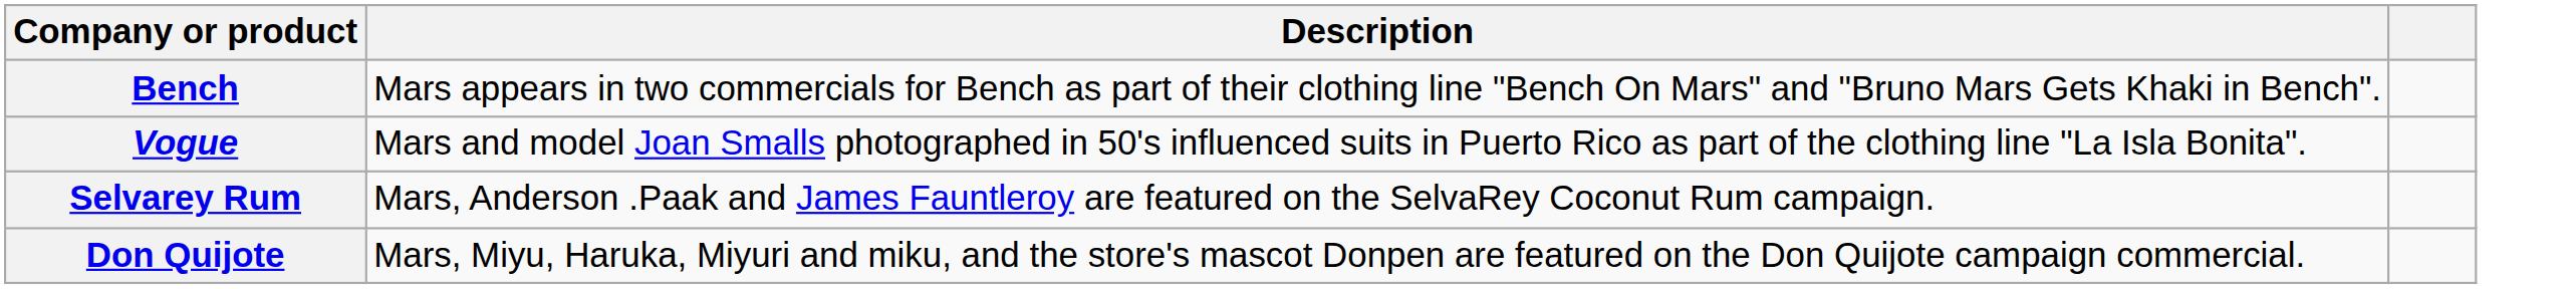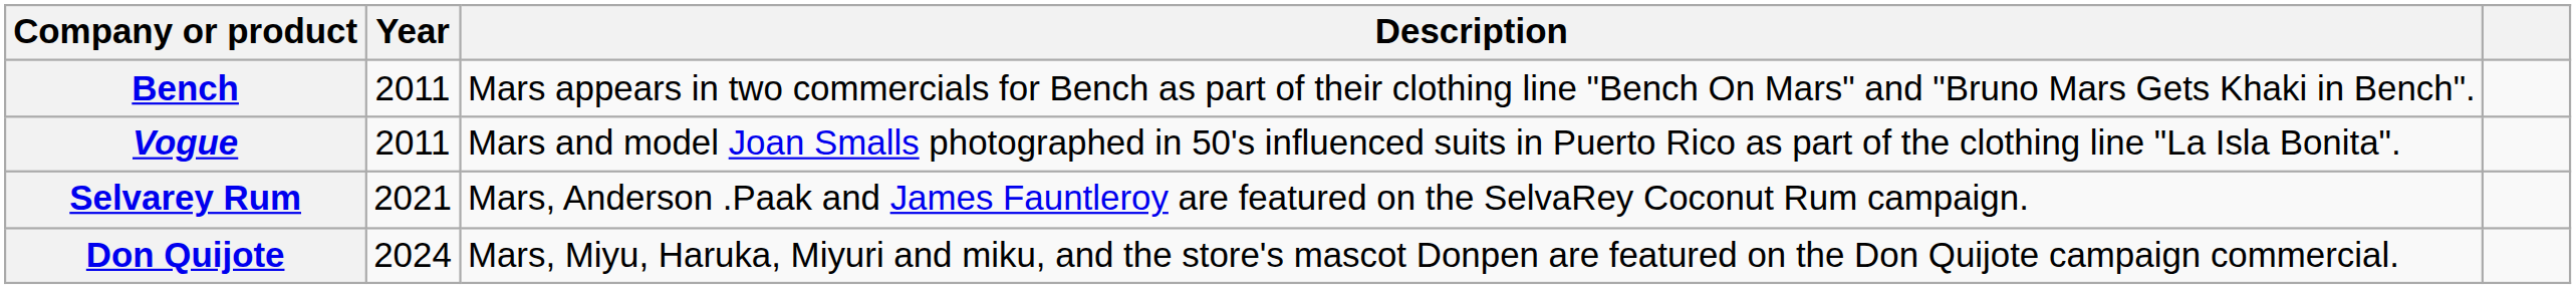+ column: Year | 2011 | 2011 | 2021 | 2024
